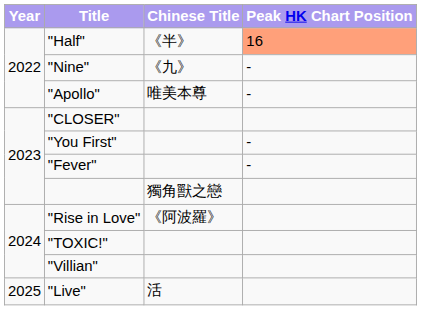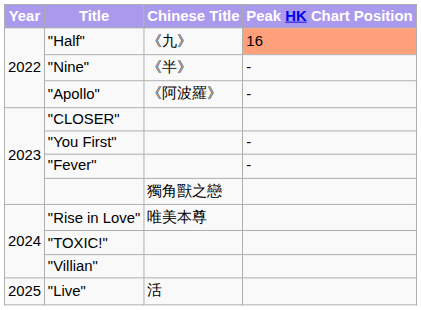"Half" | Chinese Title: 《半》 -> 《九》
"Nine" | Chinese Title: 《九》 -> 《半》
"Apollo" | Chinese Title: 唯美本尊 -> 《阿波羅》
"Rise in Love" | Chinese Title: 《阿波羅》 -> 唯美本尊
